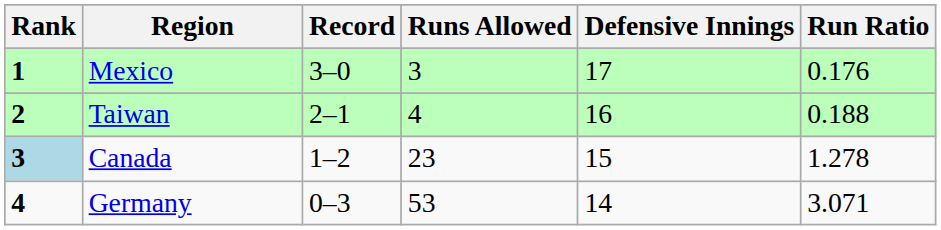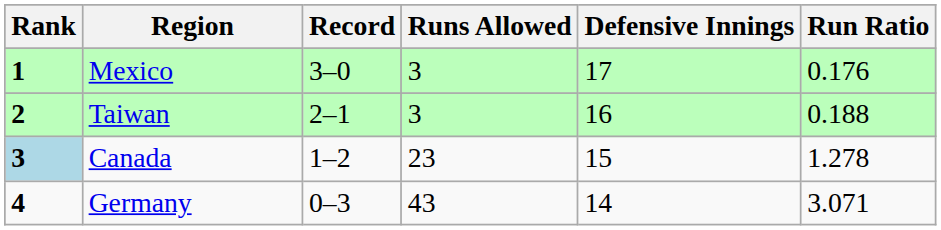Taiwan | Runs Allowed: 4 -> 3
Germany | Runs Allowed: 53 -> 43
